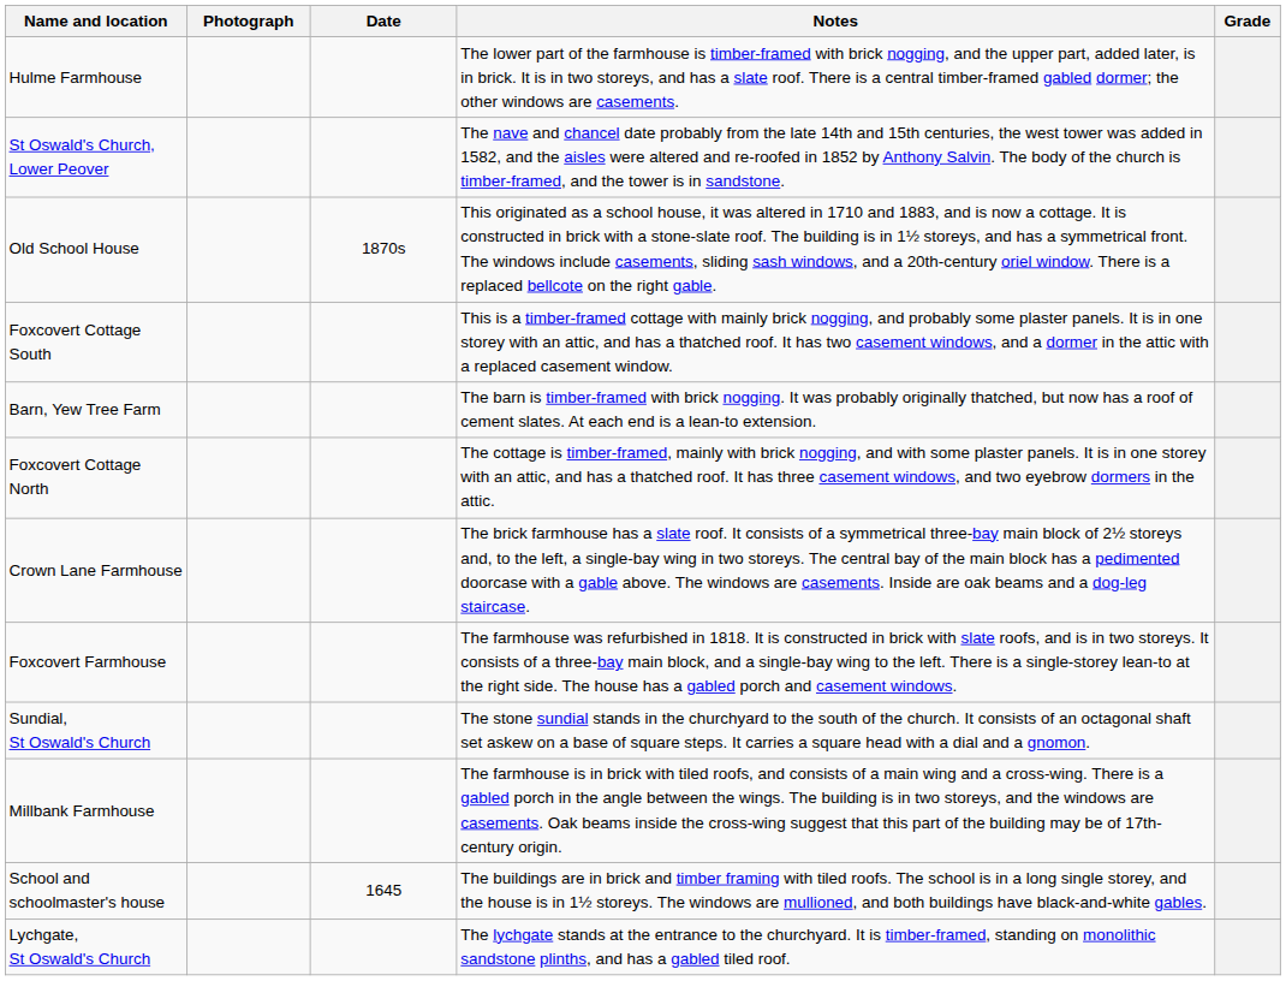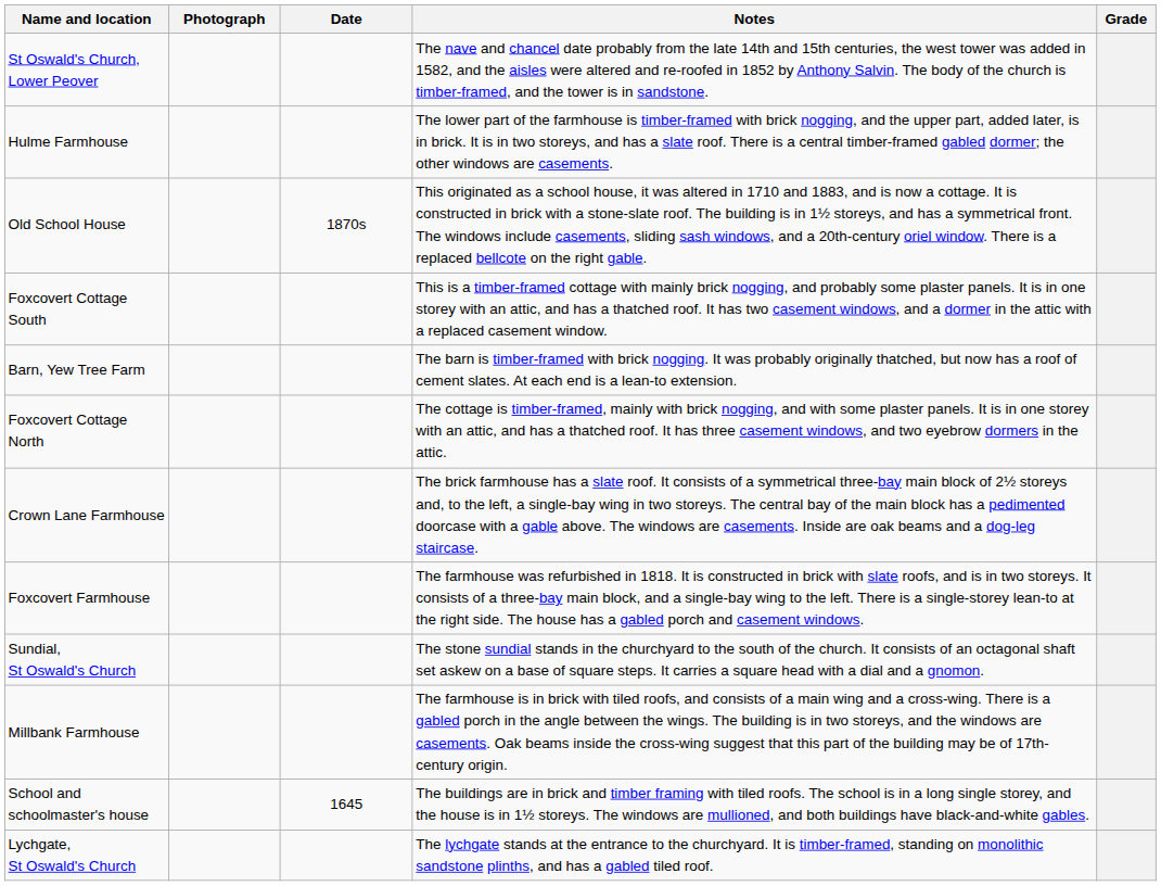rows swapped: St Oswald's Church, Lower Peover <-> Hulme Farmhouse
